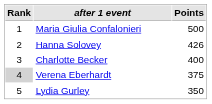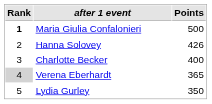Maria Giulia Confalonieri | Rank: normal -> bold
Verena Eberhardt | Points: 375 -> 365
